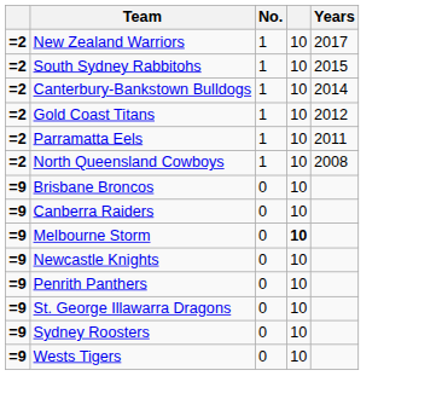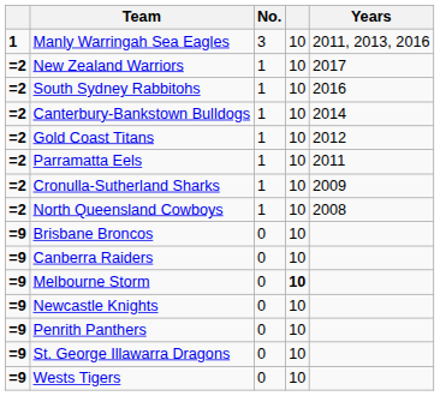+ row: 1 | Manly Warringah Sea Eagles | 3 | 10 | 2011, 2013, 2016
South Sydney Rabbitohs | Years: 2015 -> 2016
+ row: =2 | Cronulla-Sutherland Sharks | 1 | 10 | 2009
- row: =9 | Sydney Roosters | 0 | 10
